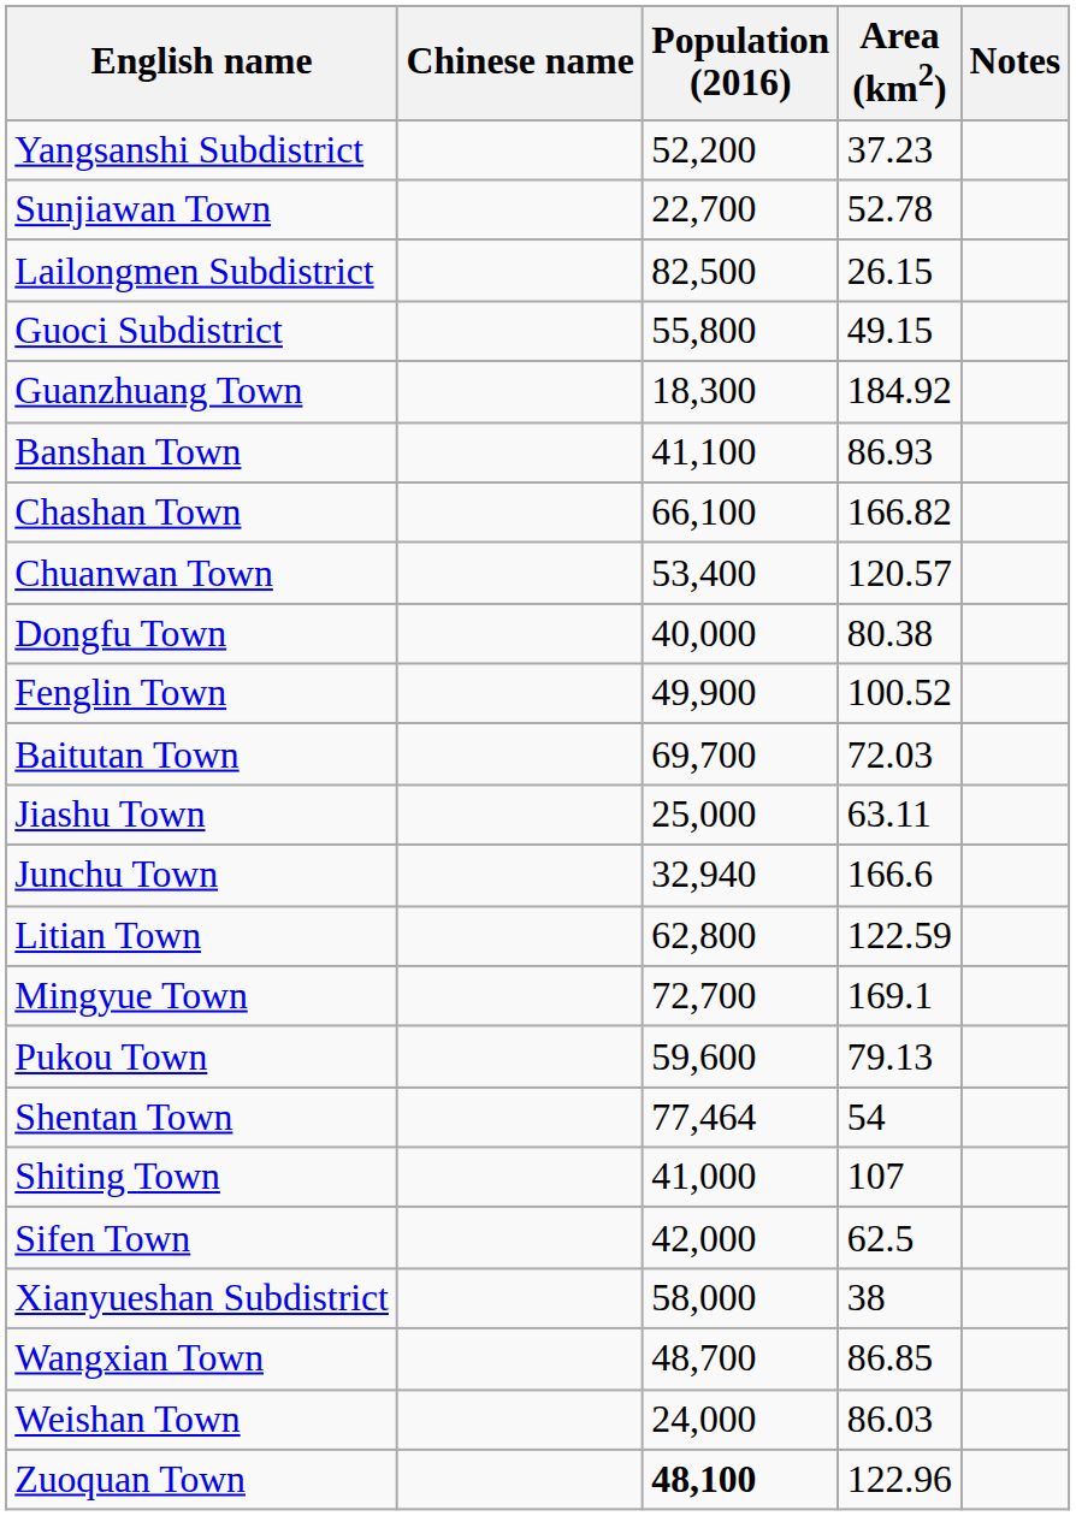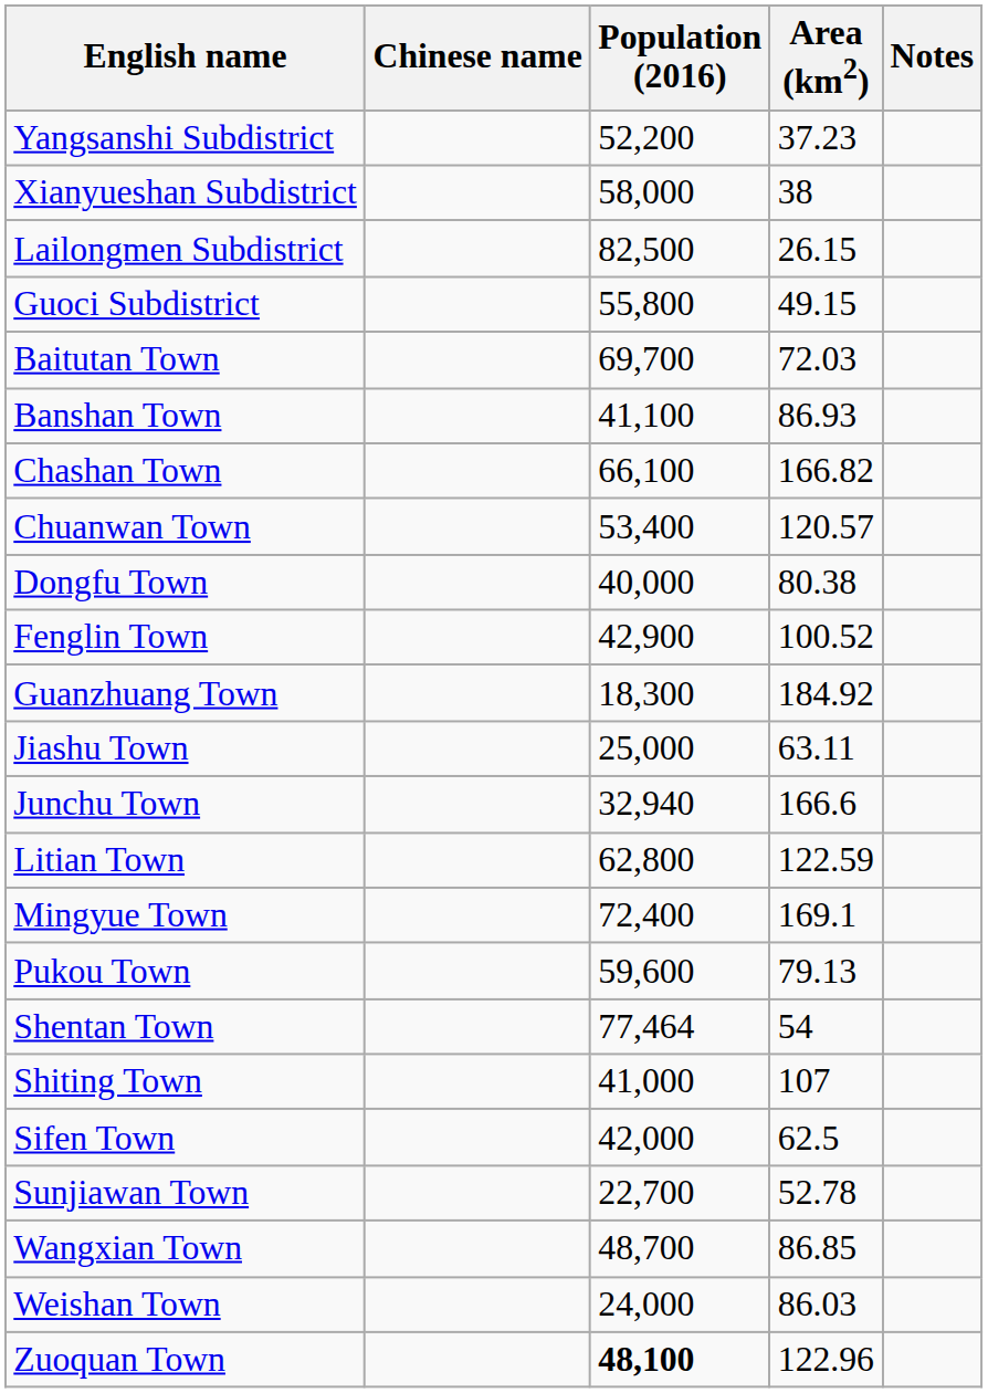rows swapped: Xianyueshan Subdistrict <-> Sunjiawan Town
rows swapped: Baitutan Town <-> Guanzhuang Town
Fenglin Town | Population (2016): 49,900 -> 42,900
Mingyue Town | Population (2016): 72,700 -> 72,400
